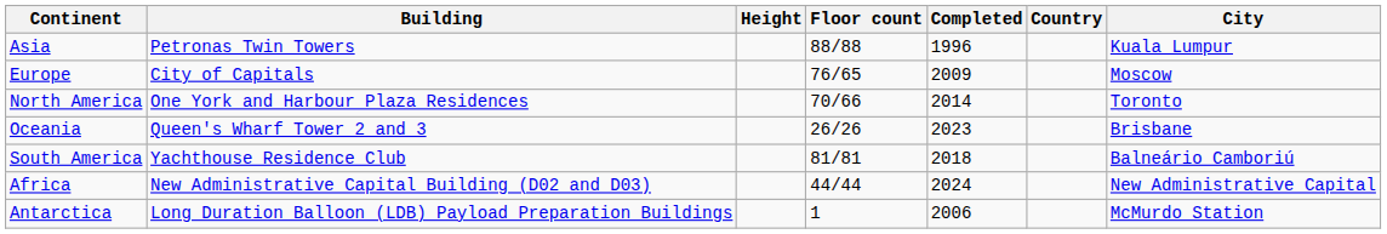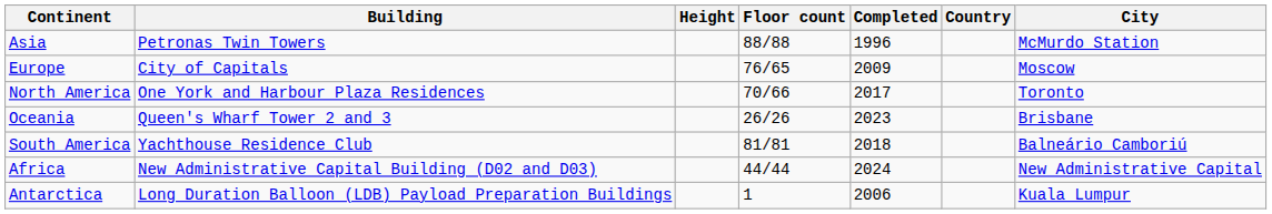Asia | City: Kuala Lumpur -> McMurdo Station
North America | Completed: 2014 -> 2017
Antarctica | City: McMurdo Station -> Kuala Lumpur
